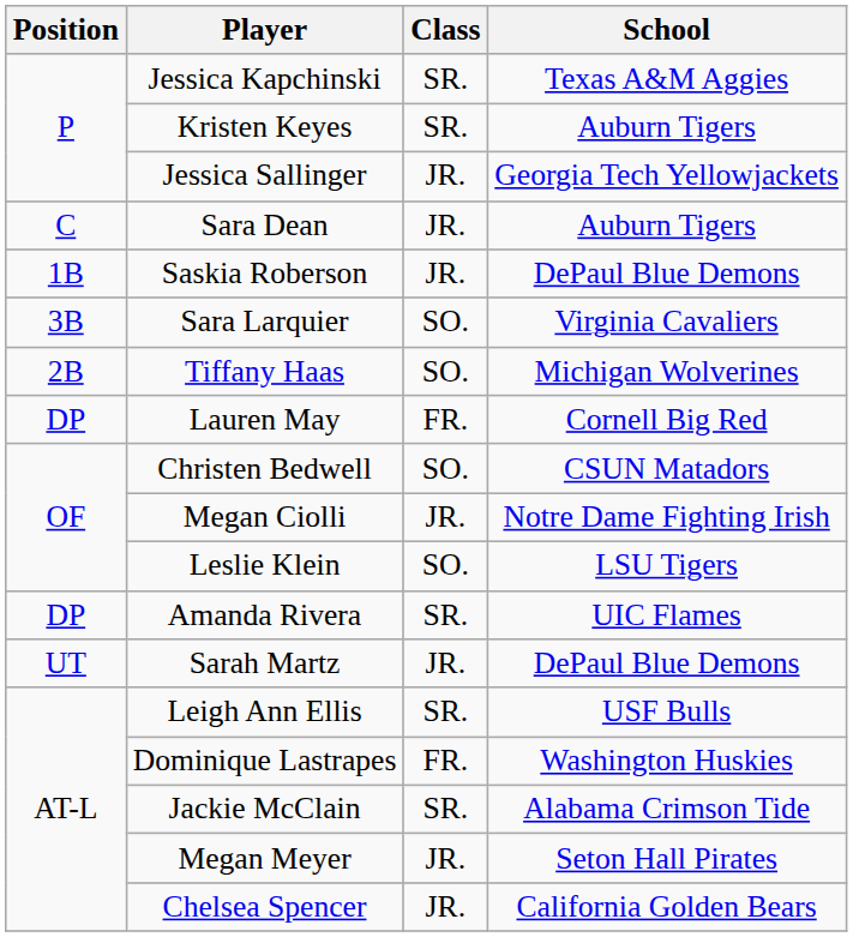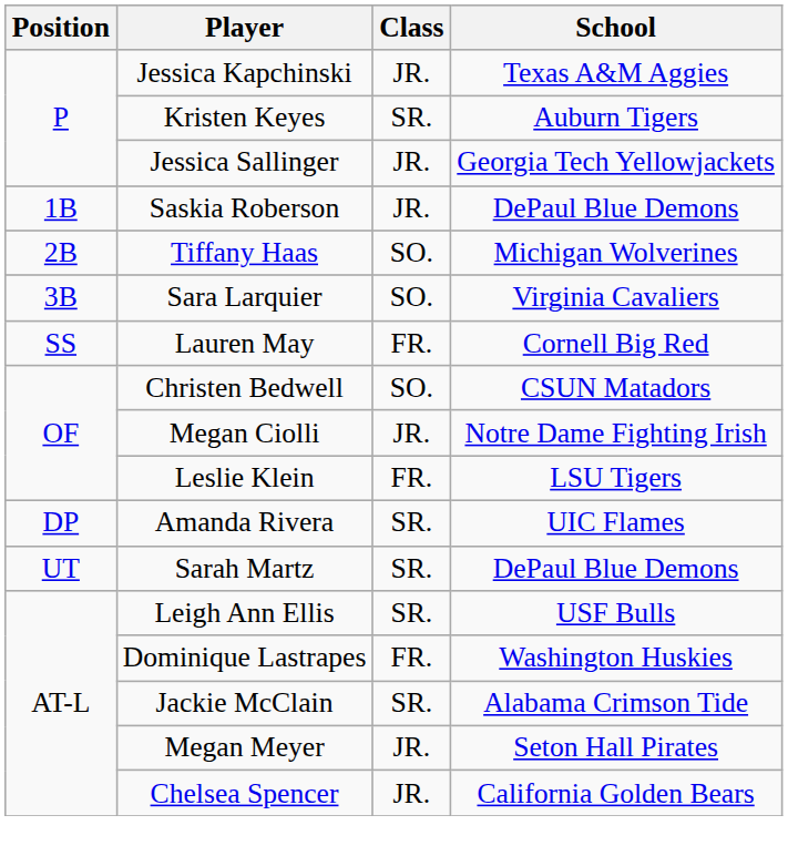Jessica Kapchinski | Class: SR. -> JR.
- row: C | Sara Dean | JR. | Auburn Tigers
rows swapped: Tiffany Haas <-> Sara Larquier
Lauren May | Position: DP -> SS
Leslie Klein | Class: SO. -> FR.
Sarah Martz | Class: JR. -> SR.
